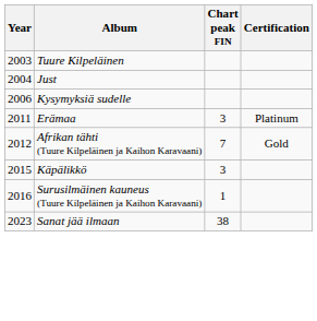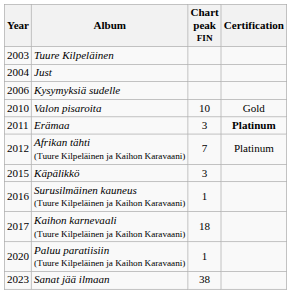+ row: 2010 | Valon pisaroita | 10 | Gold
Erämaa | Certification: normal -> bold
Afrikan tähti (Tuure Kilpeläinen ja Kaihon Karavaani) | Certification: Gold -> Platinum
+ row: 2017 | Kaihon karnevaali (Tuure Kilpeläinen ja Kaihon Karavaani) | 18
+ row: 2020 | Paluu paratiisiin (Tuure Kilpeläinen ja Kaihon Karavaani) | 1
